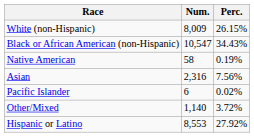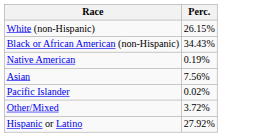- column: Num. | 8,009 | 10,547 | 58 | 2,316 | 6 | 1,140 | 8,553
